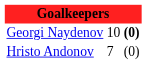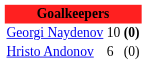Hristo Andonov | column 2: 7 -> 6
